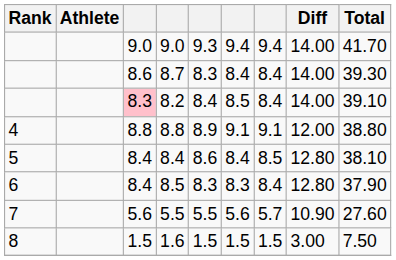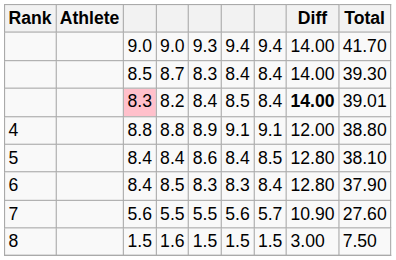8.7 | column 3: 8.6 -> 8.5
8.2 | Diff: normal -> bold
8.2 | Total: 39.10 -> 39.01
